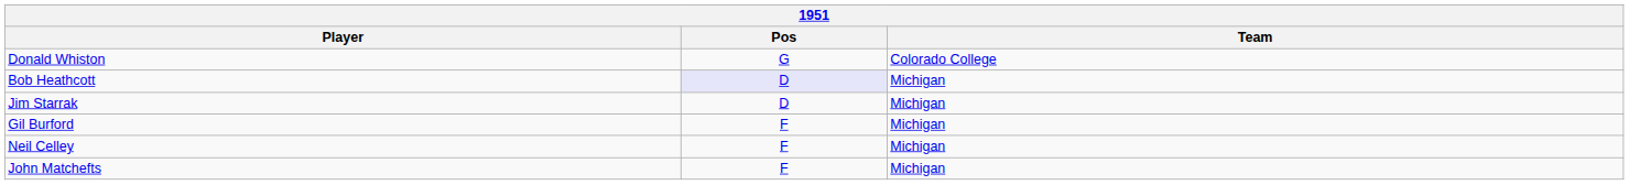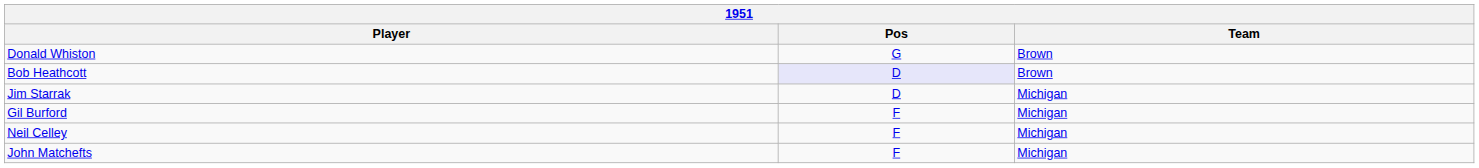Donald Whiston | Team: Colorado College -> Brown
Bob Heathcott | Team: Michigan -> Brown
